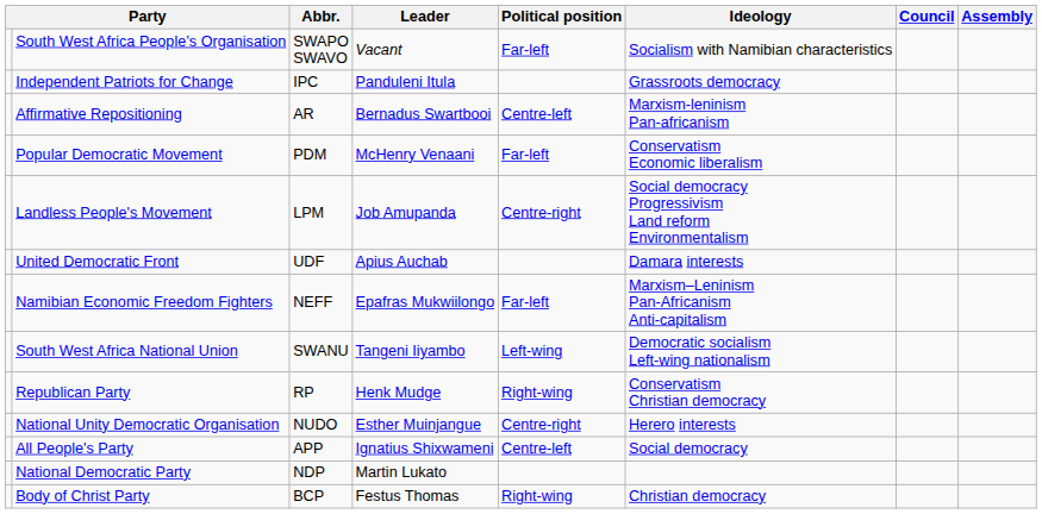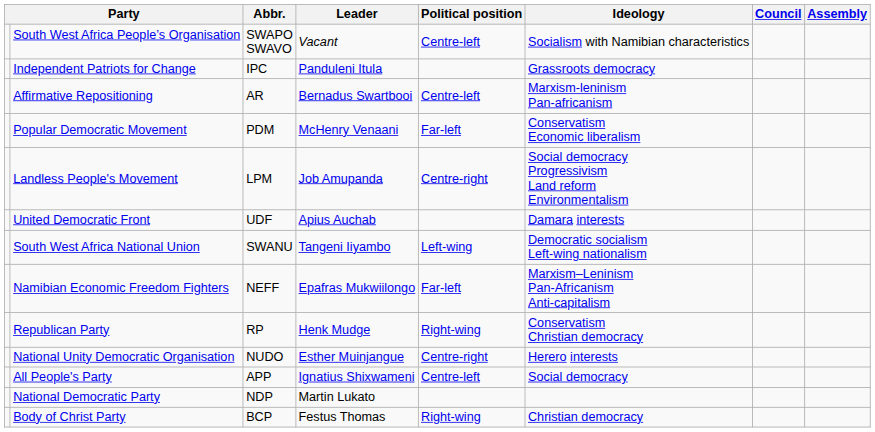South West Africa People’s Organisation | Political position: Far-left -> Centre-left
rows swapped: Namibian Economic Freedom Fighters <-> South West Africa National Union
